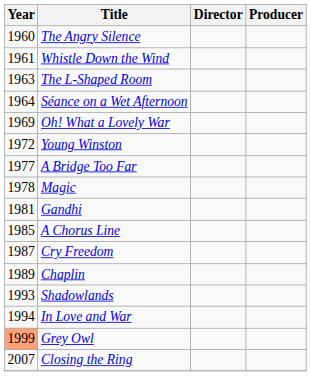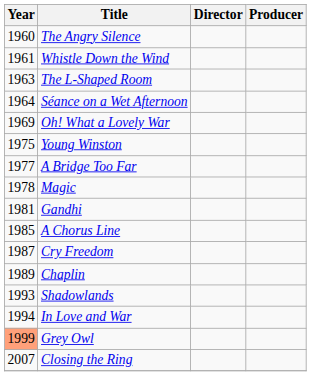Young Winston | Year: 1972 -> 1975
